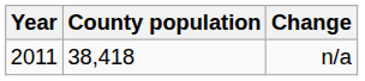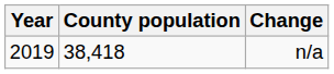n/a | Year: 2011 -> 2019
